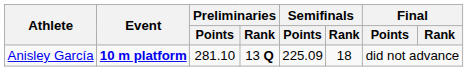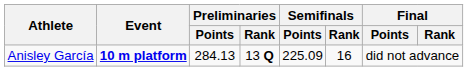Anisley García | Preliminaries / Points: 281.10 -> 284.13
Anisley García | Semifinals / Rank: 18 -> 16
